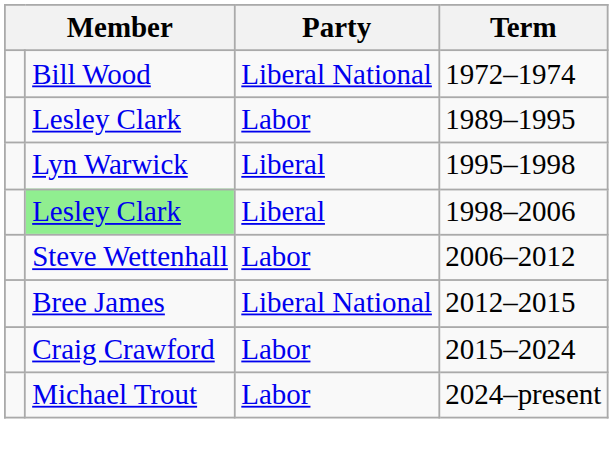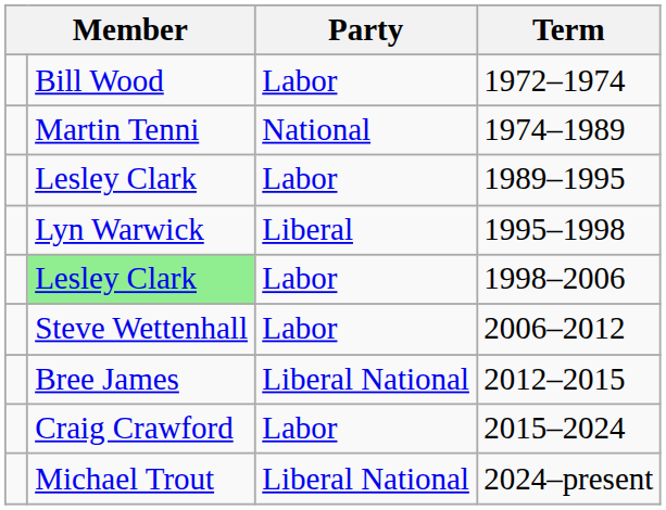1972–1974 | Party: Liberal National -> Labor
+ row: Martin Tenni | National | 1974–1989
1998–2006 | Party: Liberal -> Labor
2024–present | Party: Labor -> Liberal National
